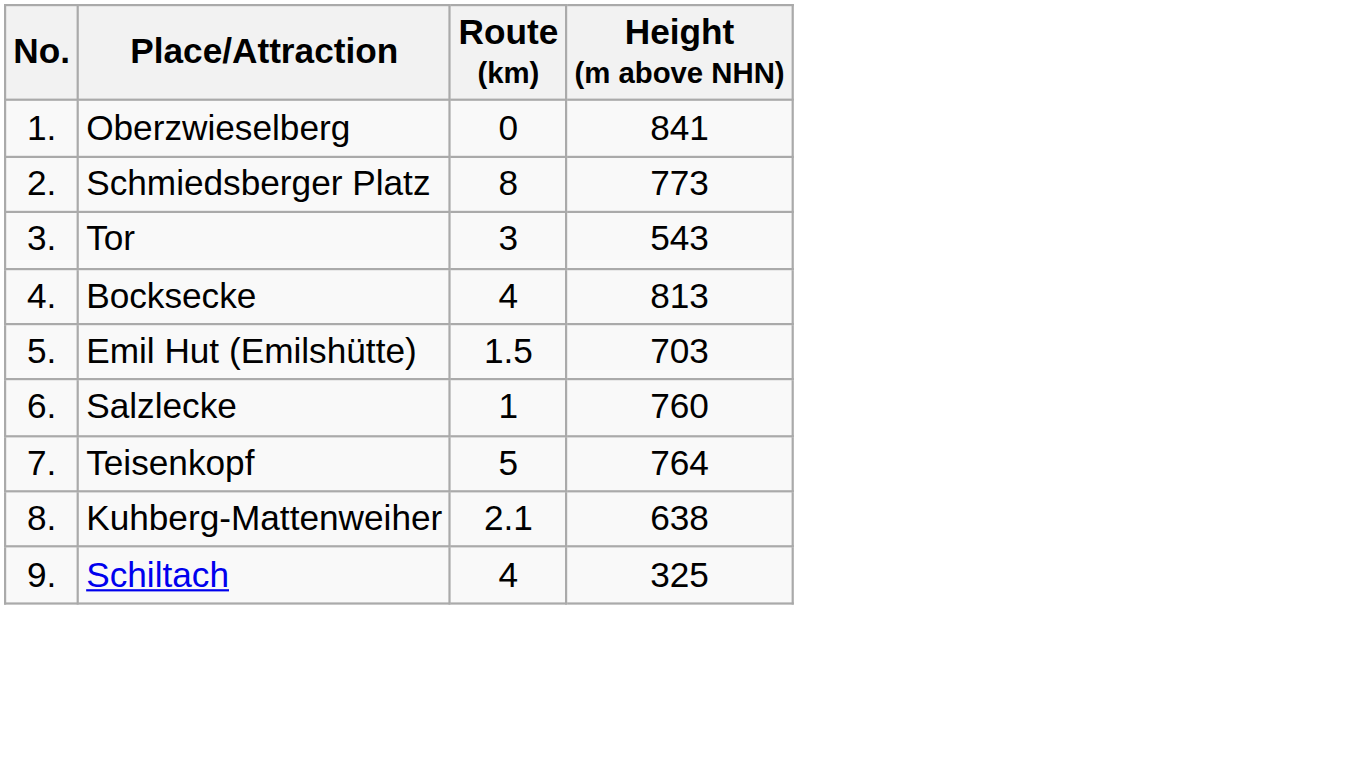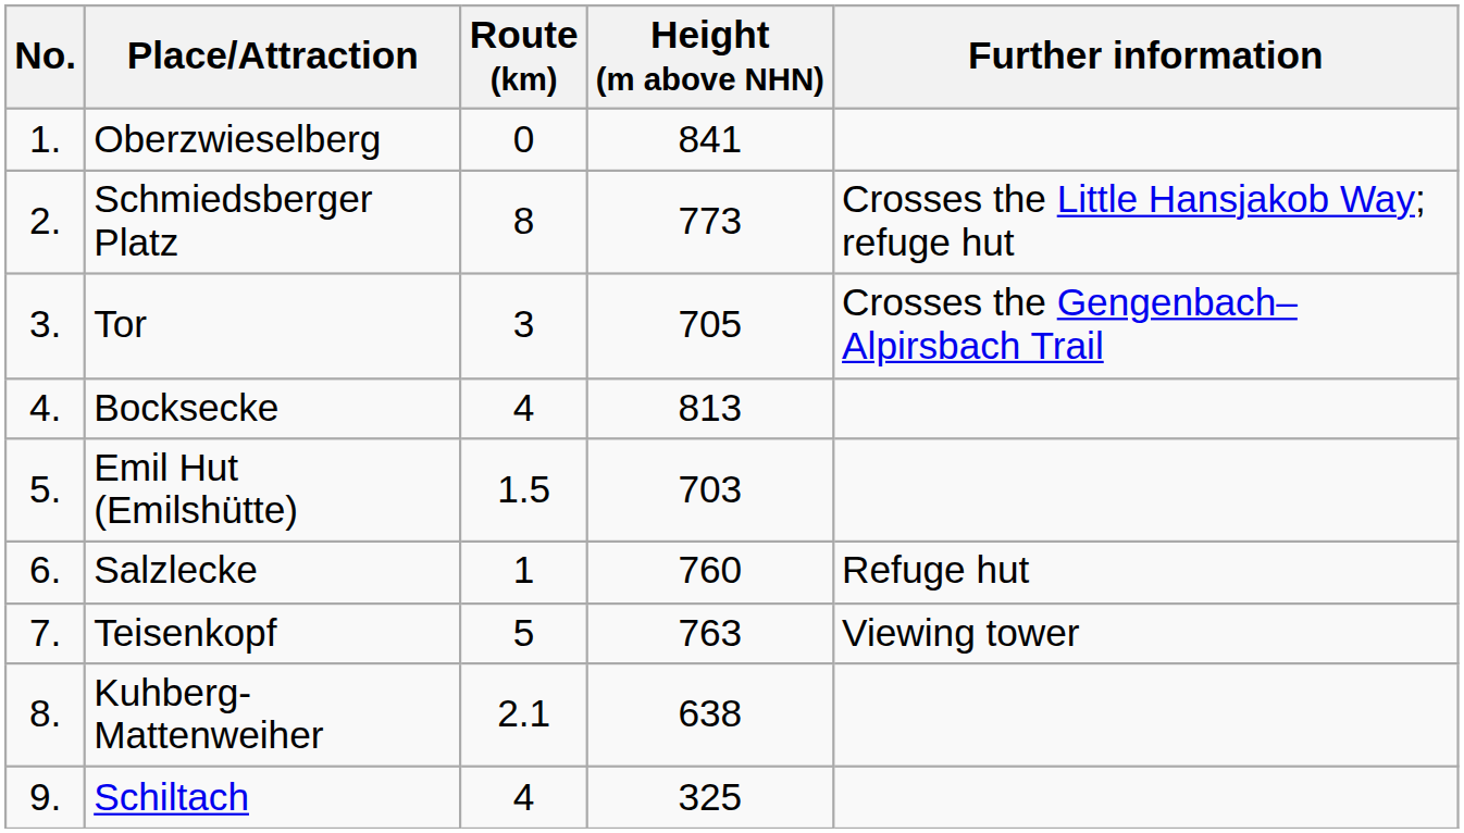+ column: Further information | Crosses the Little Hansjakob Way; refuge hut | Crosses the Gengenbach–Alpirsbach Trail | Refuge hut | Viewing tower
Tor | Height (m above NHN): 543 -> 705
Teisenkopf | Height (m above NHN): 764 -> 763
